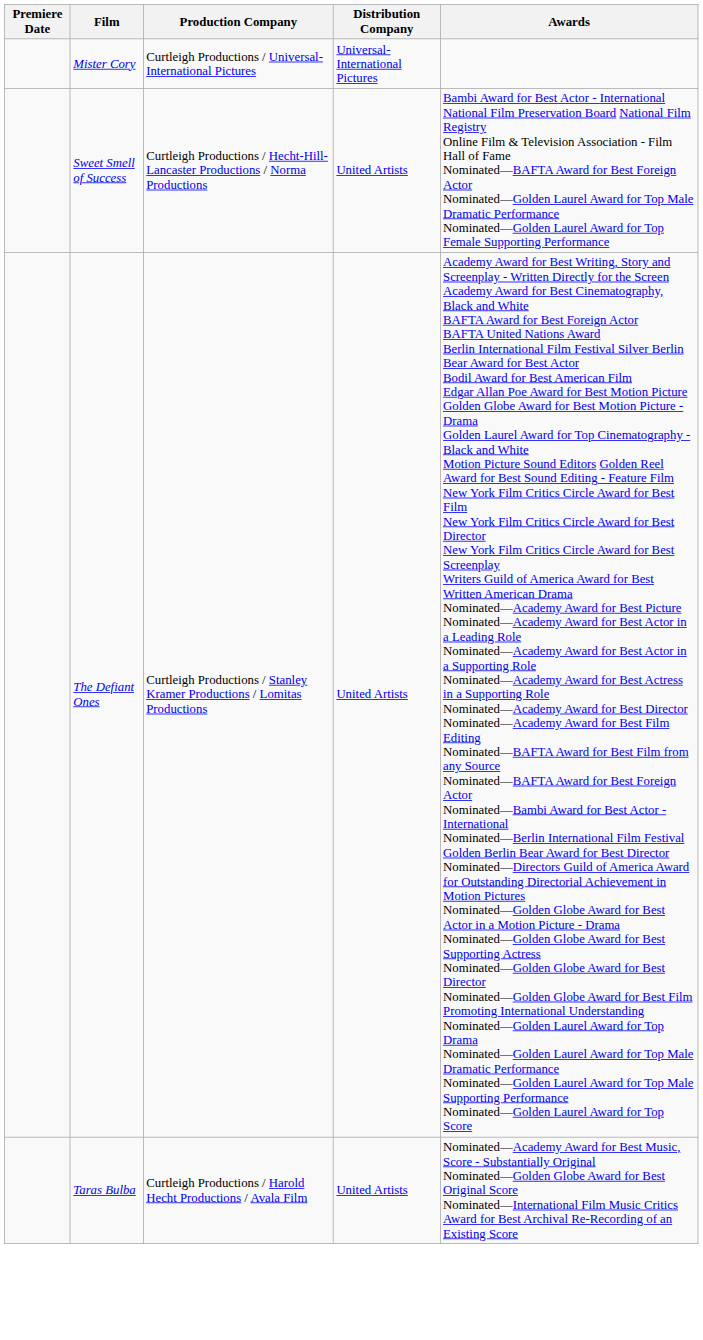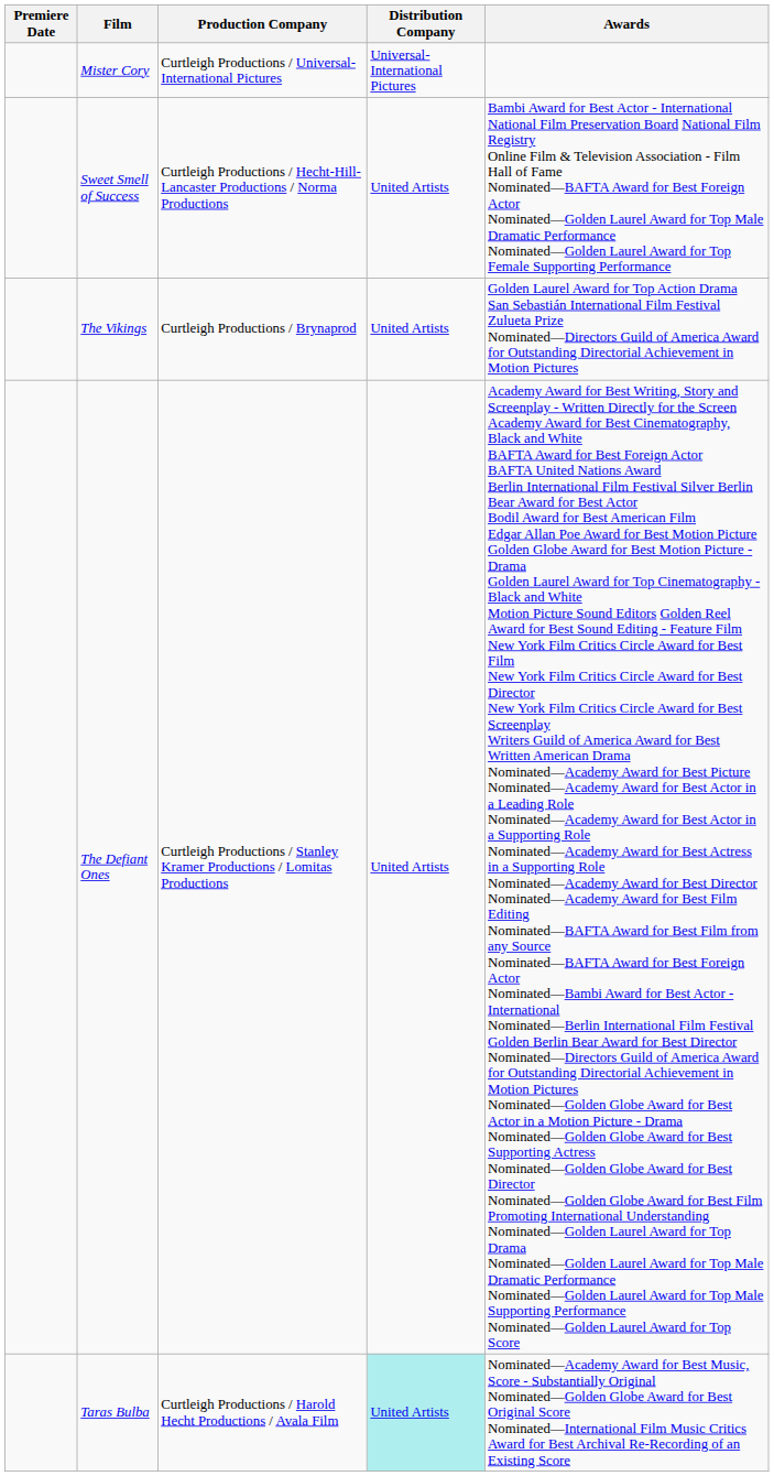+ row: The Vikings | Curtleigh Productions / Brynaprod | United Artists | Golden Laurel Award for Top Action Drama San Sebastián International Film Festival Zulueta Prize Nominated—Directors Guild of America Award for Outstanding Directorial Achievement in Motion Pictures
Taras Bulba | Distribution Company: no background -> paleturquoise background
